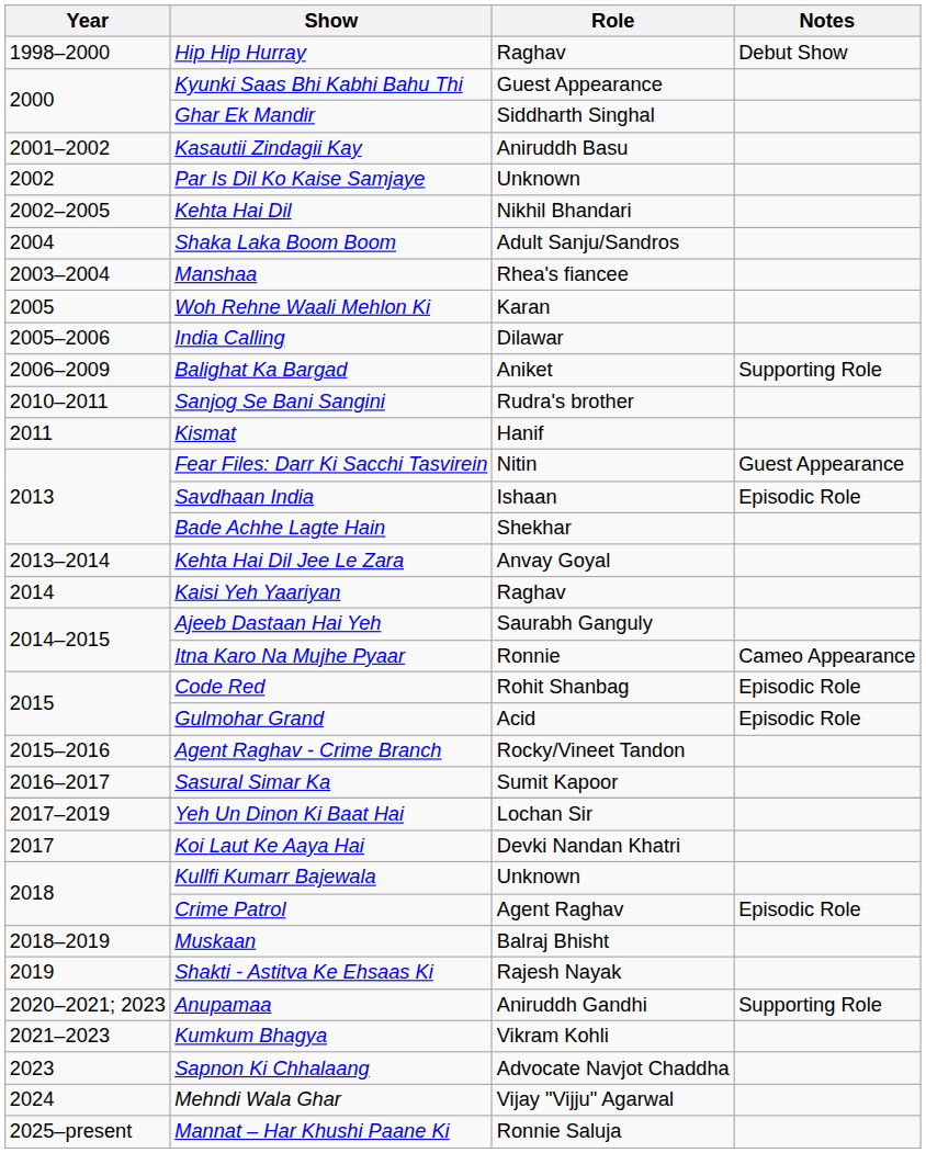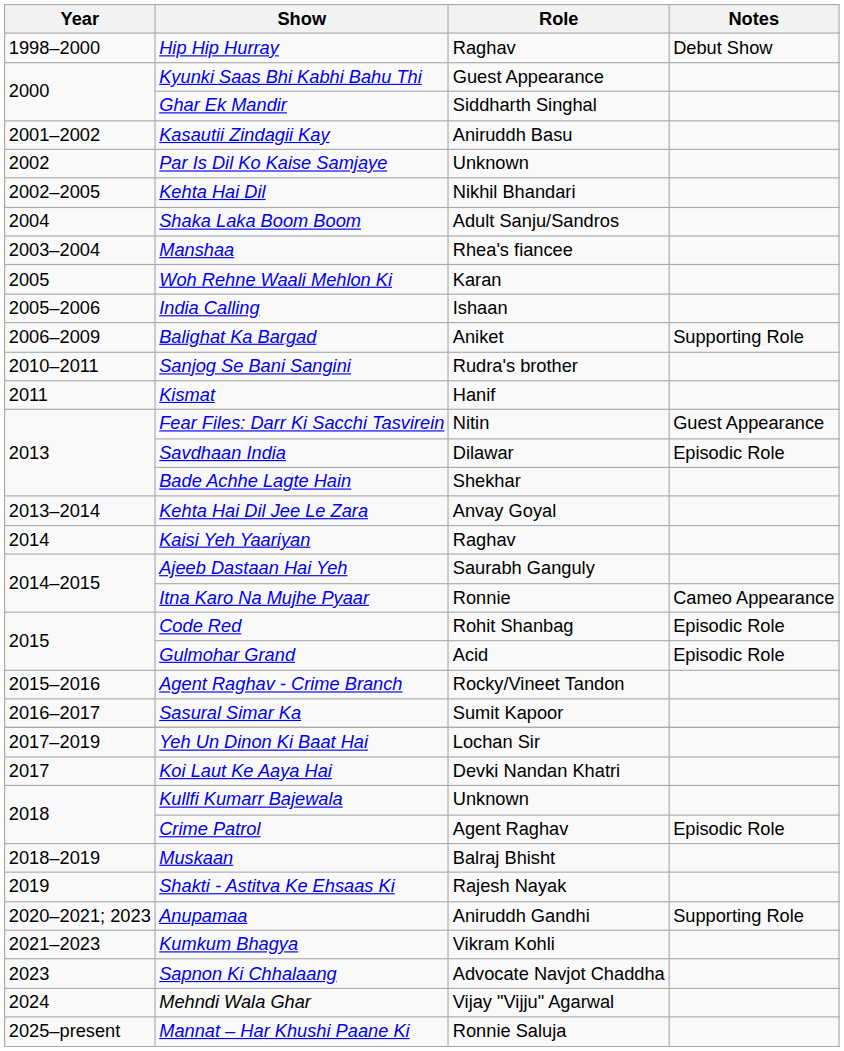India Calling | Role: Dilawar -> Ishaan
Savdhaan India | Role: Ishaan -> Dilawar
